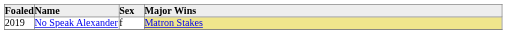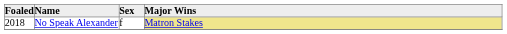No Speak Alexander | Foaled: 2019 -> 2018
